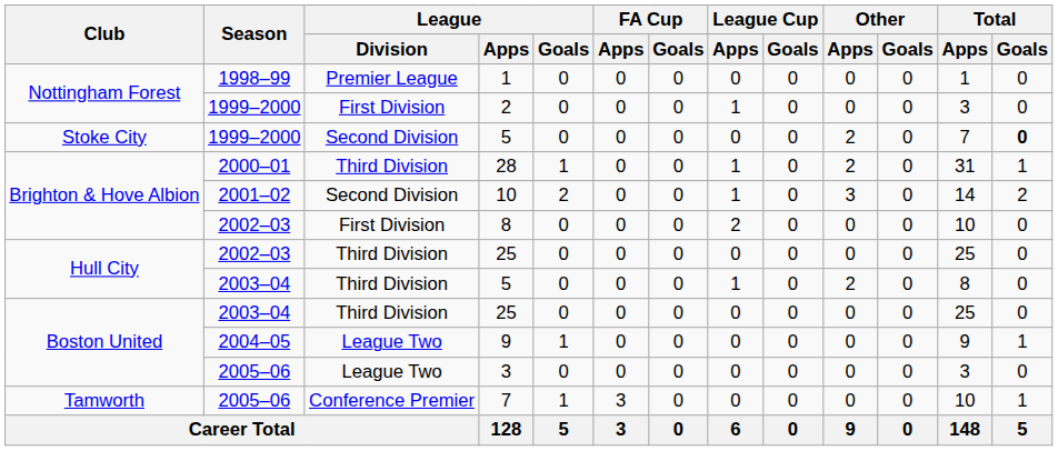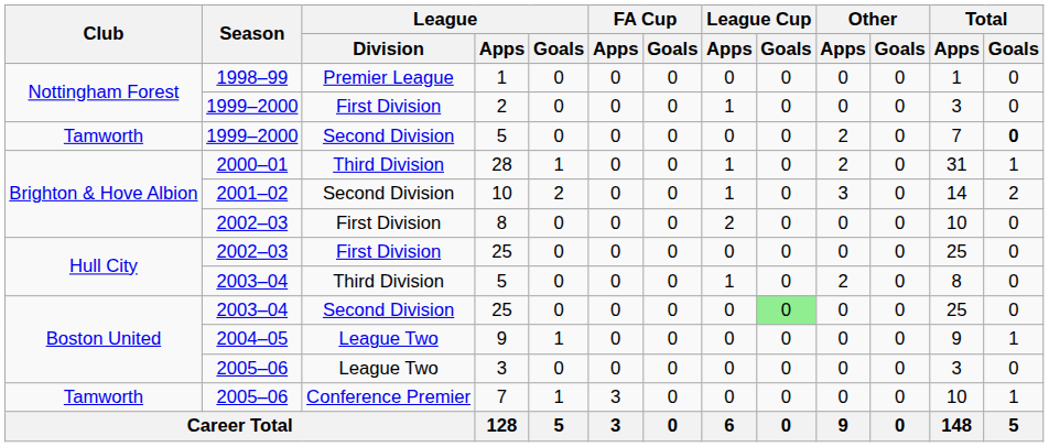1999–2000 / 5 | Club: Stoke City -> Tamworth
2002–03 / 25 | League / Division: Third Division -> First Division
2003–04 / 25 | League / Division: Third Division -> Second Division
2003–04 / 25 | League Cup / Goals: no background -> lightgreen background
